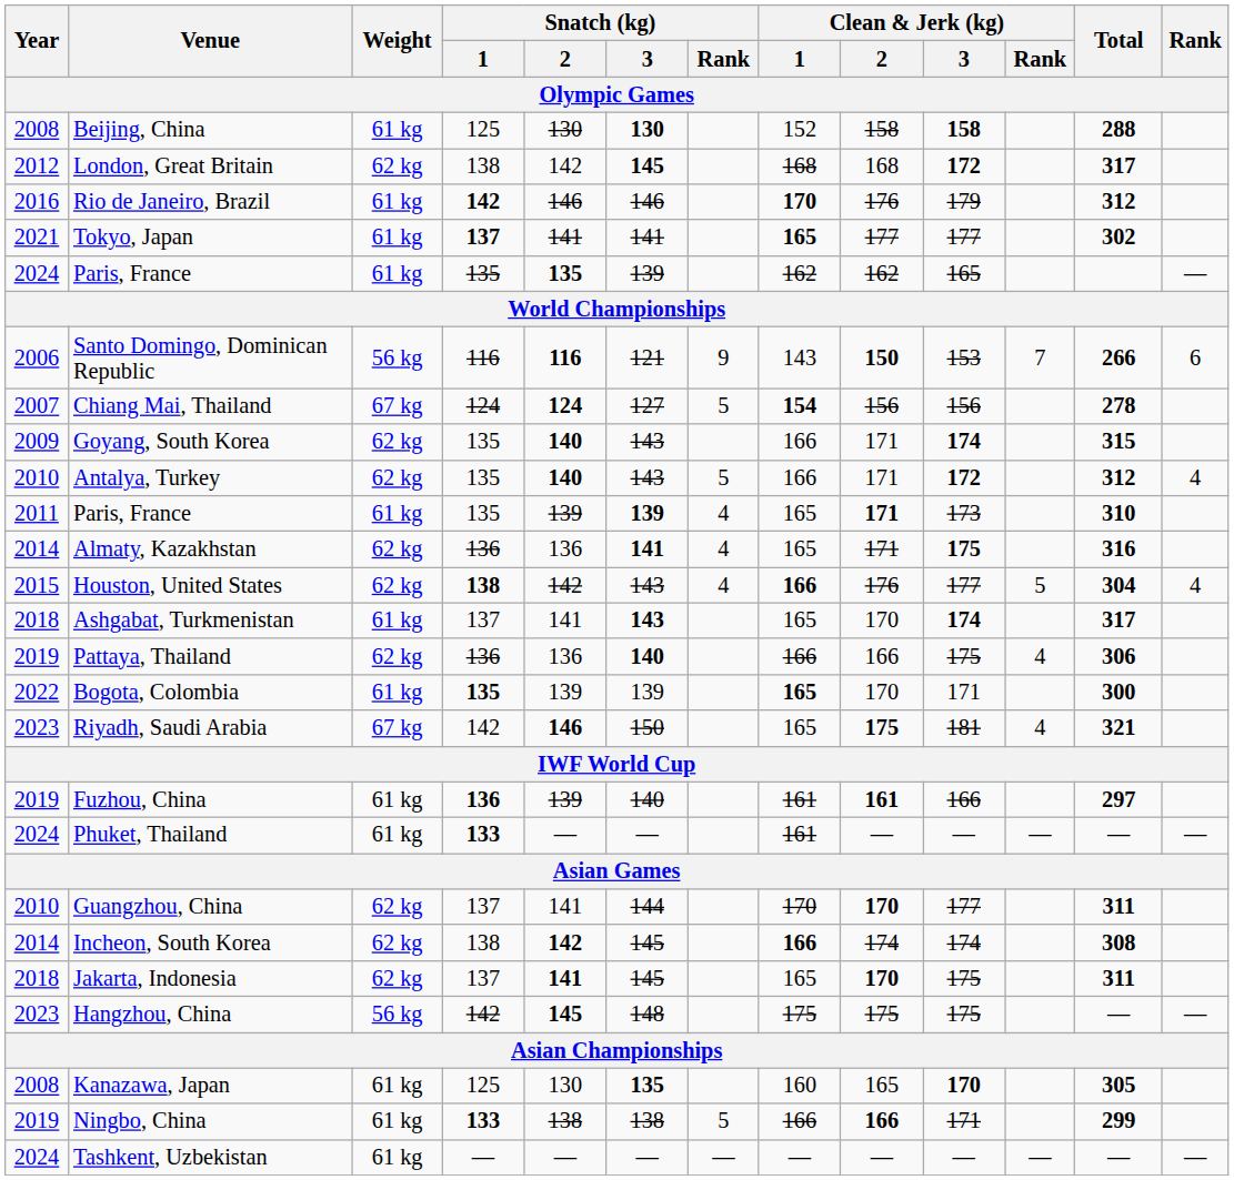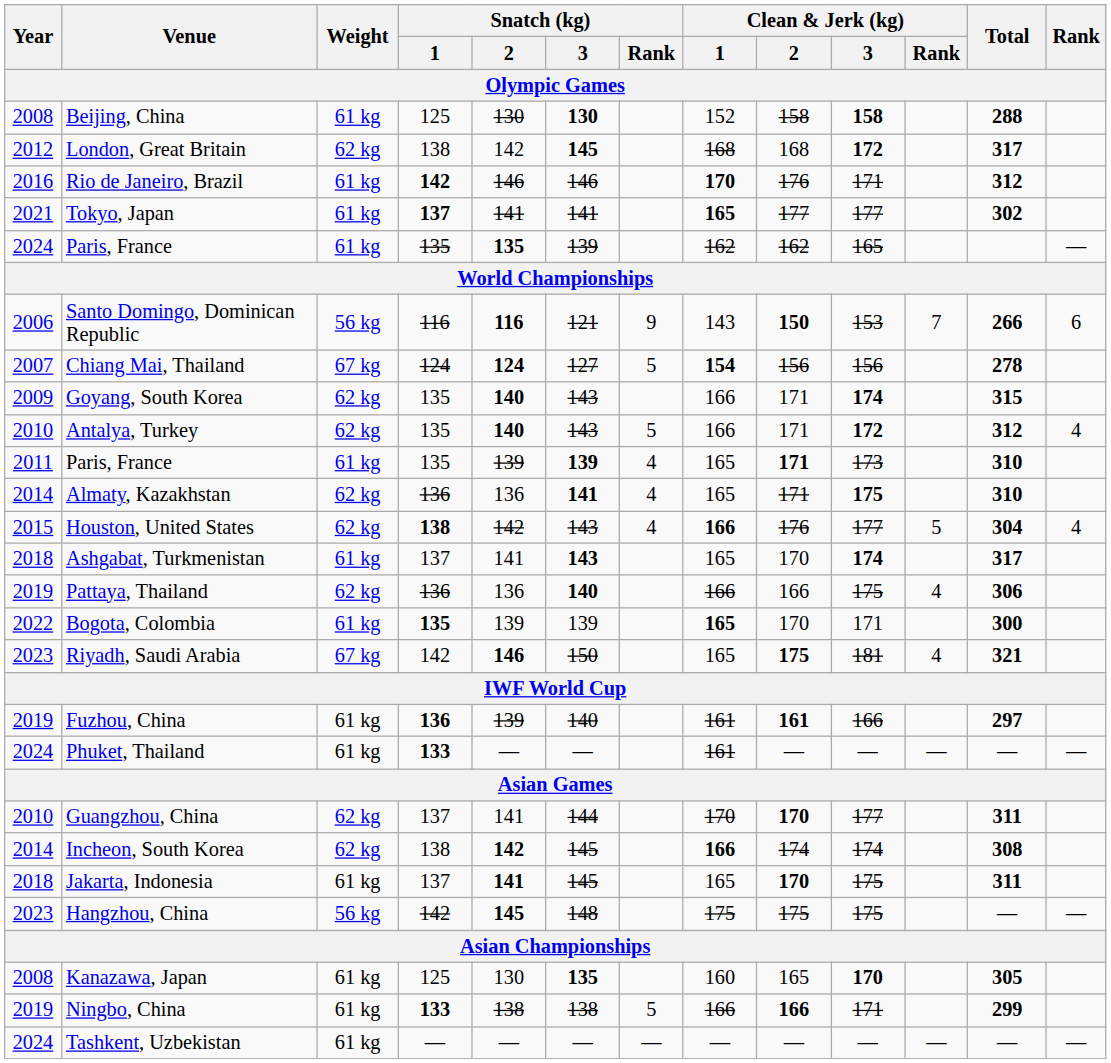Rio de Janeiro, Brazil | Clean & Jerk (kg) / 3 / Olympic Games: 179 -> 171
Almaty, Kazakhstan | Total / Olympic Games: 316 -> 310
Jakarta, Indonesia | Weight / Olympic Games: 62 kg -> 61 kg
